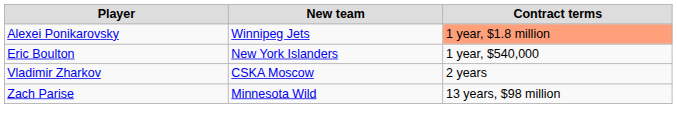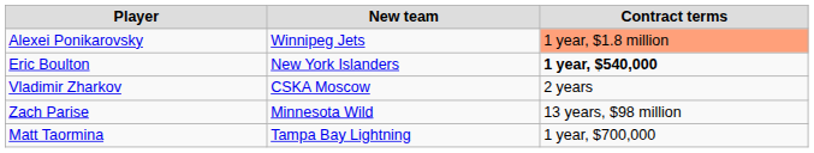Eric Boulton | Contract terms: normal -> bold
+ row: Matt Taormina | Tampa Bay Lightning | 1 year, $700,000
